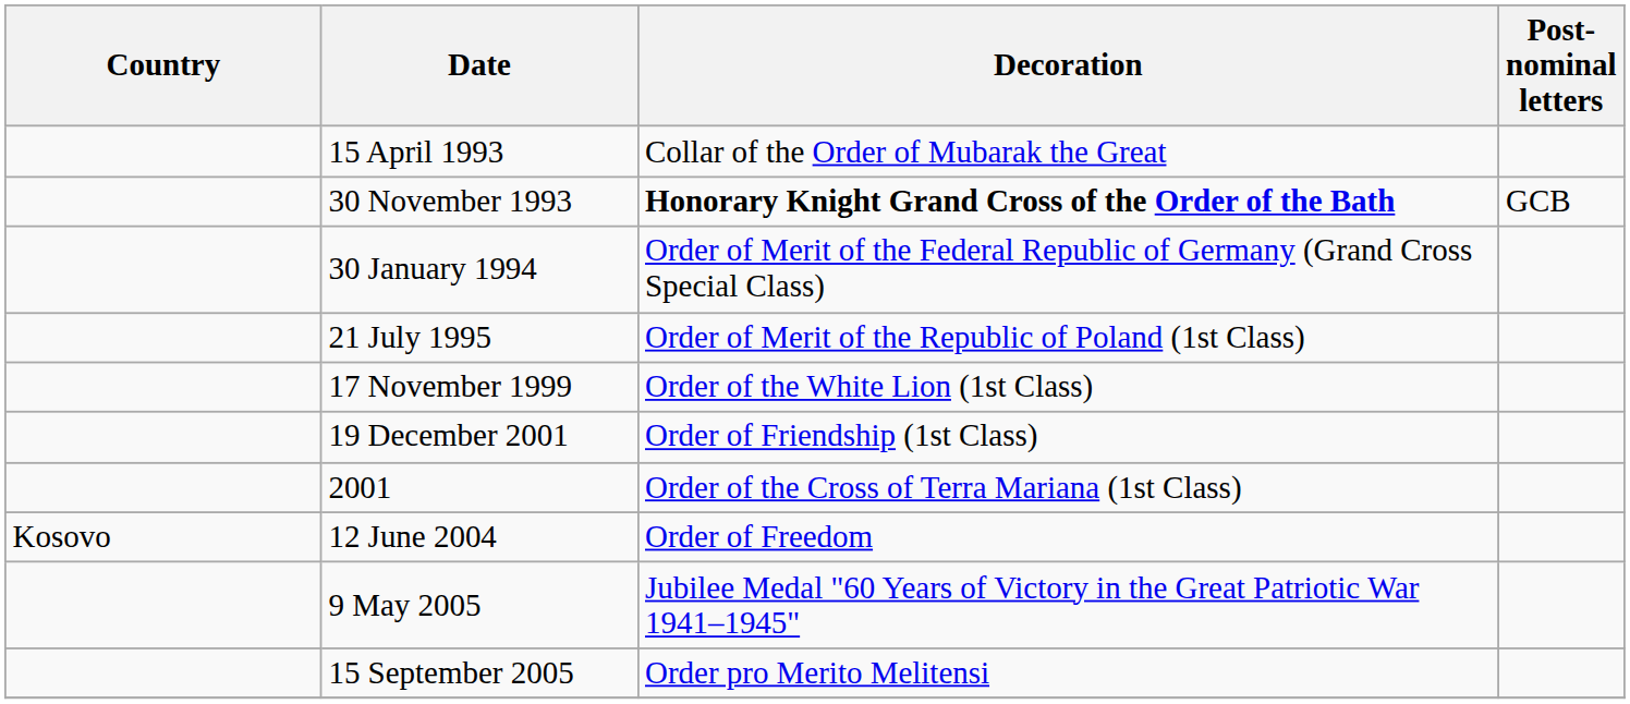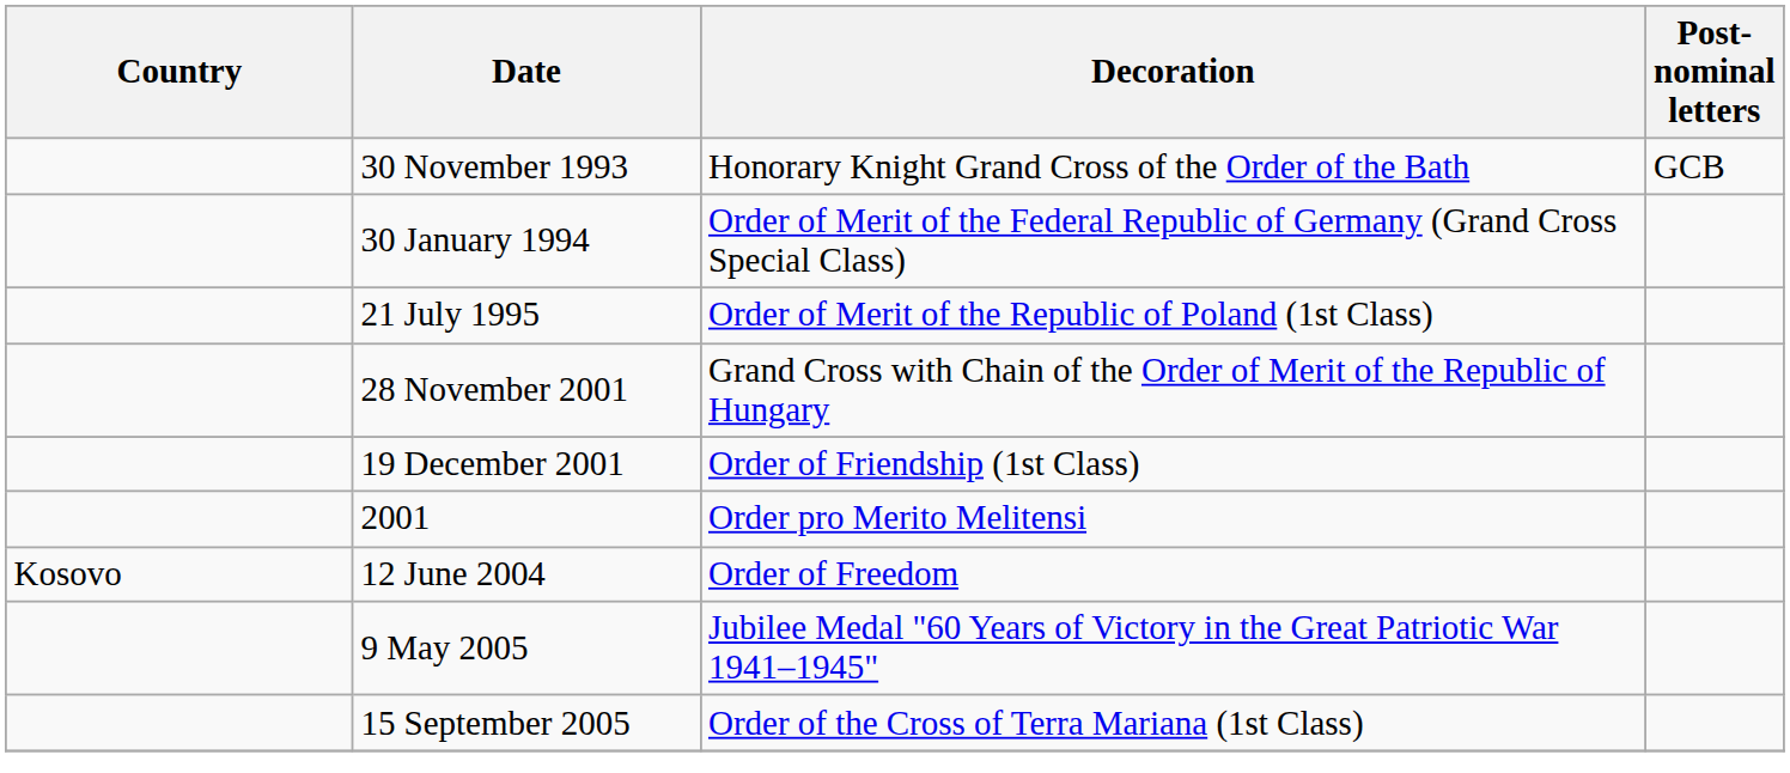- row: 15 April 1993 | Collar of the Order of Mubarak the Great
30 November 1993 | Decoration: bold -> normal
- row: 17 November 1999 | Order of the White Lion (1st Class)
+ row: 28 November 2001 | Grand Cross with Chain of the Order of Merit of the Republic of Hungary
2001 | Decoration: Order of the Cross of Terra Mariana (1st Class) -> Order pro Merito Melitensi
15 September 2005 | Decoration: Order pro Merito Melitensi -> Order of the Cross of Terra Mariana (1st Class)
